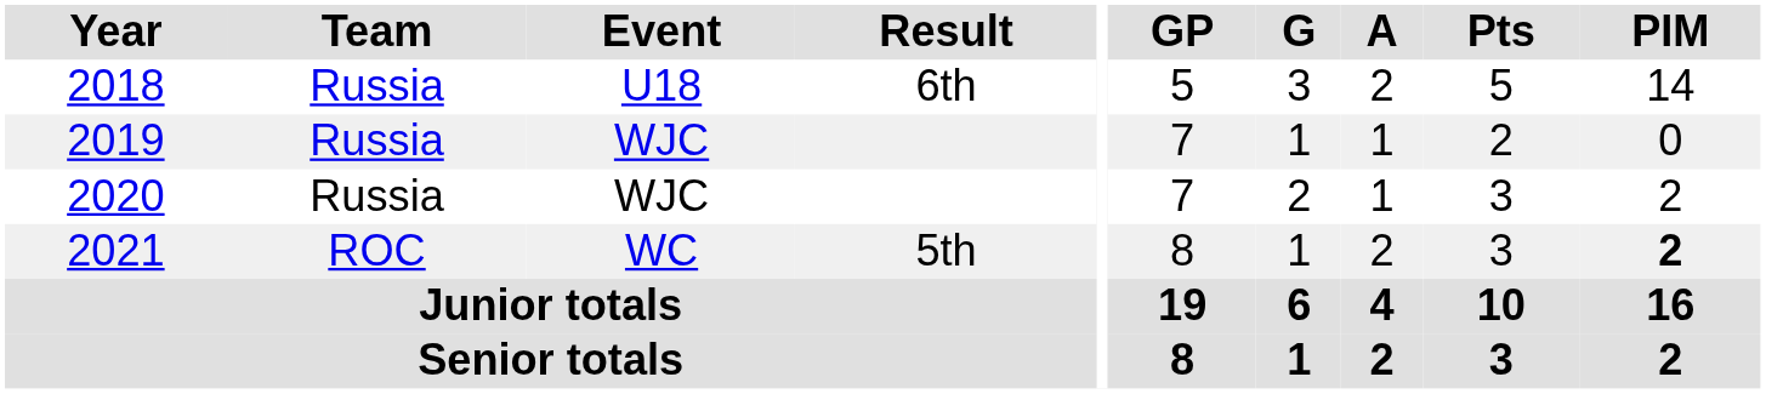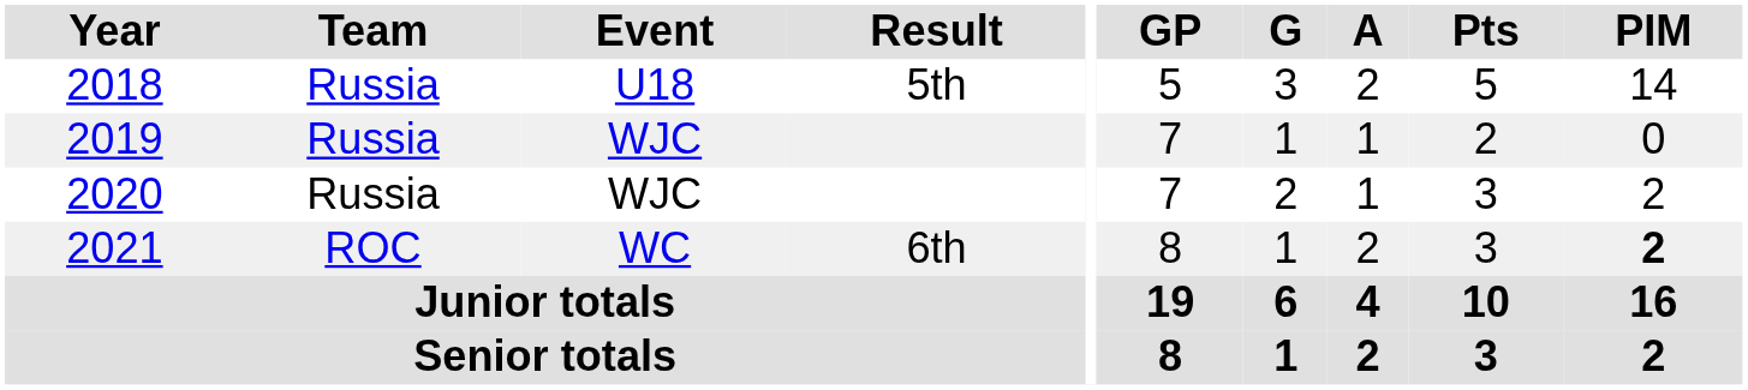2018 | Result: 6th -> 5th
2021 | Result: 5th -> 6th
